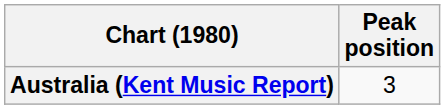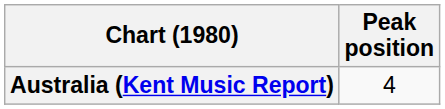Australia (Kent Music Report) | Peak position: 3 -> 4
